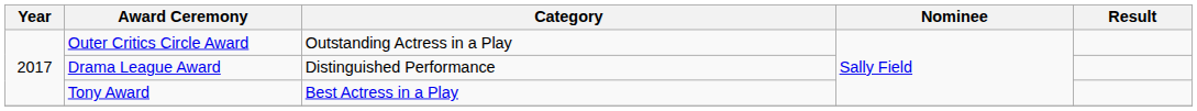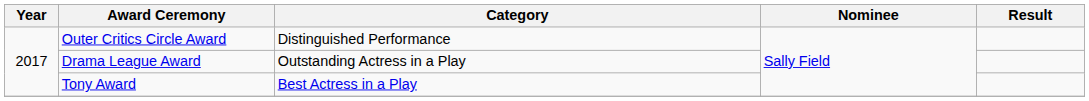Outer Critics Circle Award | Category: Outstanding Actress in a Play -> Distinguished Performance
Drama League Award | Category: Distinguished Performance -> Outstanding Actress in a Play
